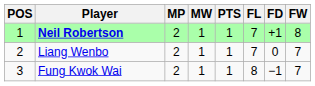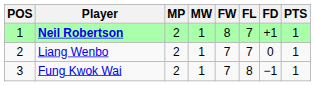columns swapped: FW <-> PTS
